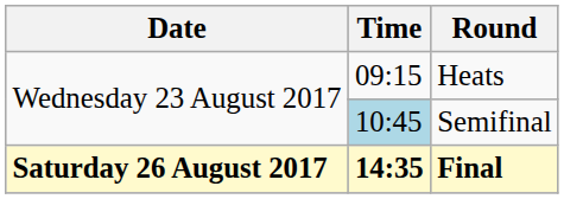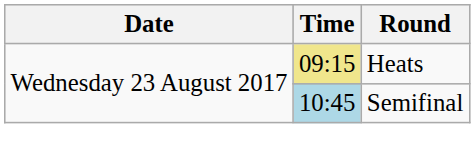Heats | Time: no background -> khaki background
- row: Saturday 26 August 2017 | 14:35 | Final
